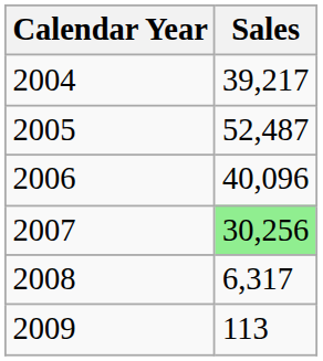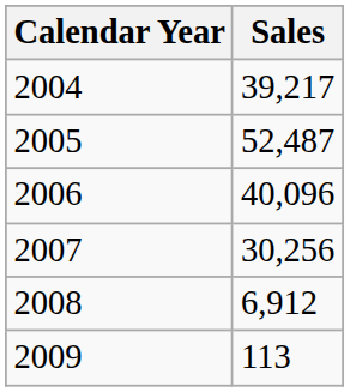2007 | Sales: lightgreen background -> no background
2008 | Sales: 6,317 -> 6,912
